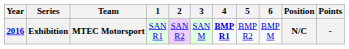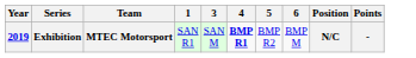- column: 2 | SAN R2
Exhibition | Year: 2016 -> 2019
